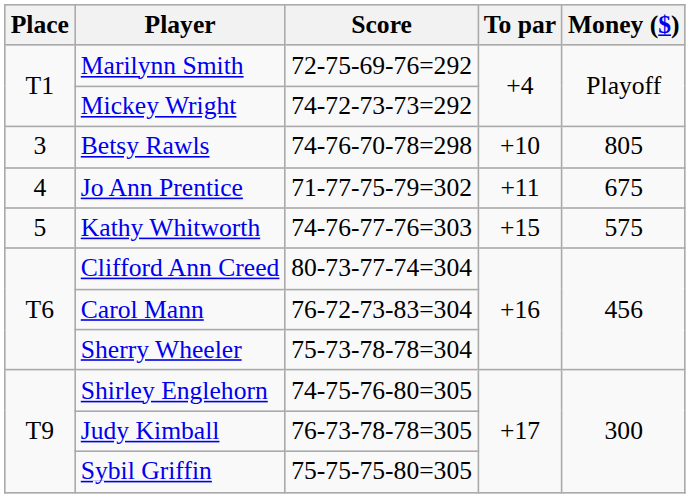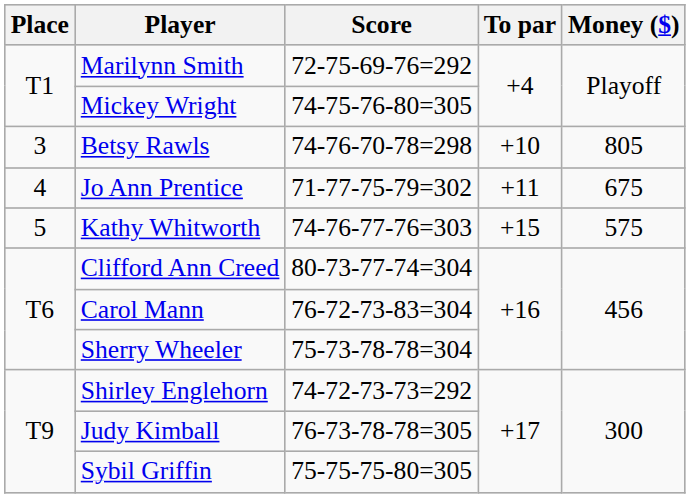Mickey Wright | Score: 74-72-73-73=292 -> 74-75-76-80=305
Shirley Englehorn | Score: 74-75-76-80=305 -> 74-72-73-73=292
